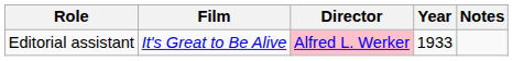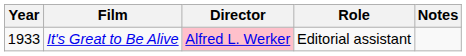columns swapped: Year <-> Role
